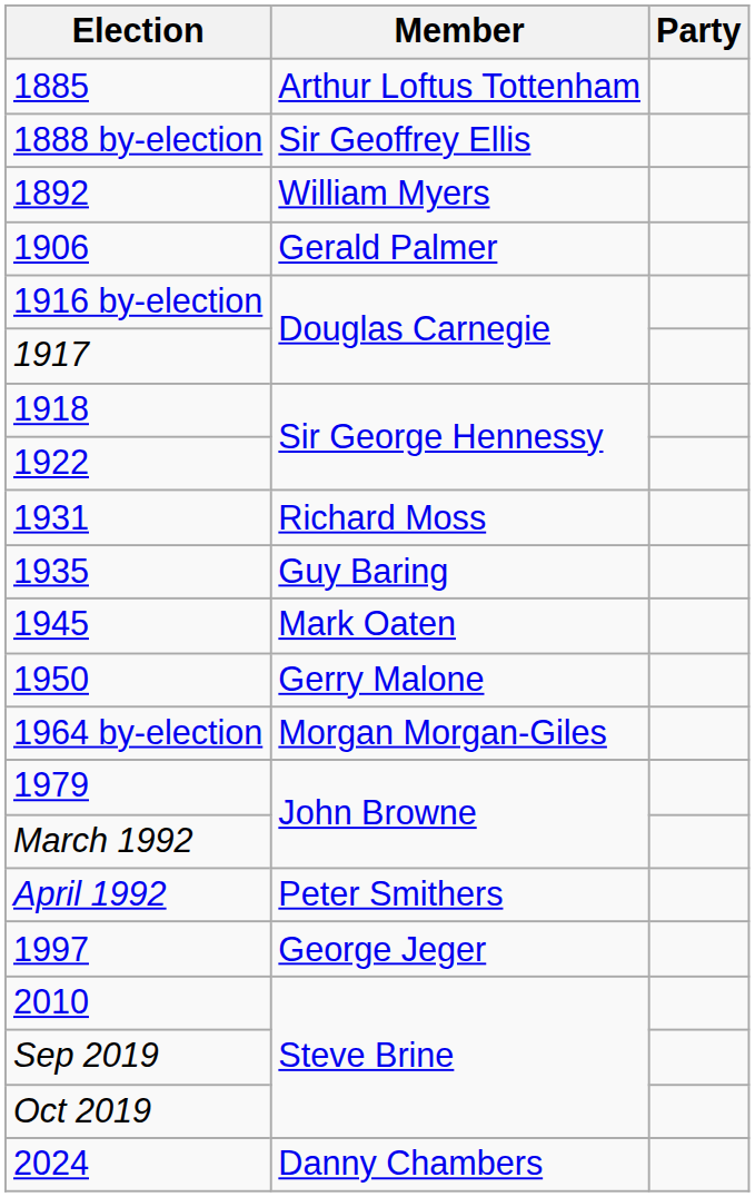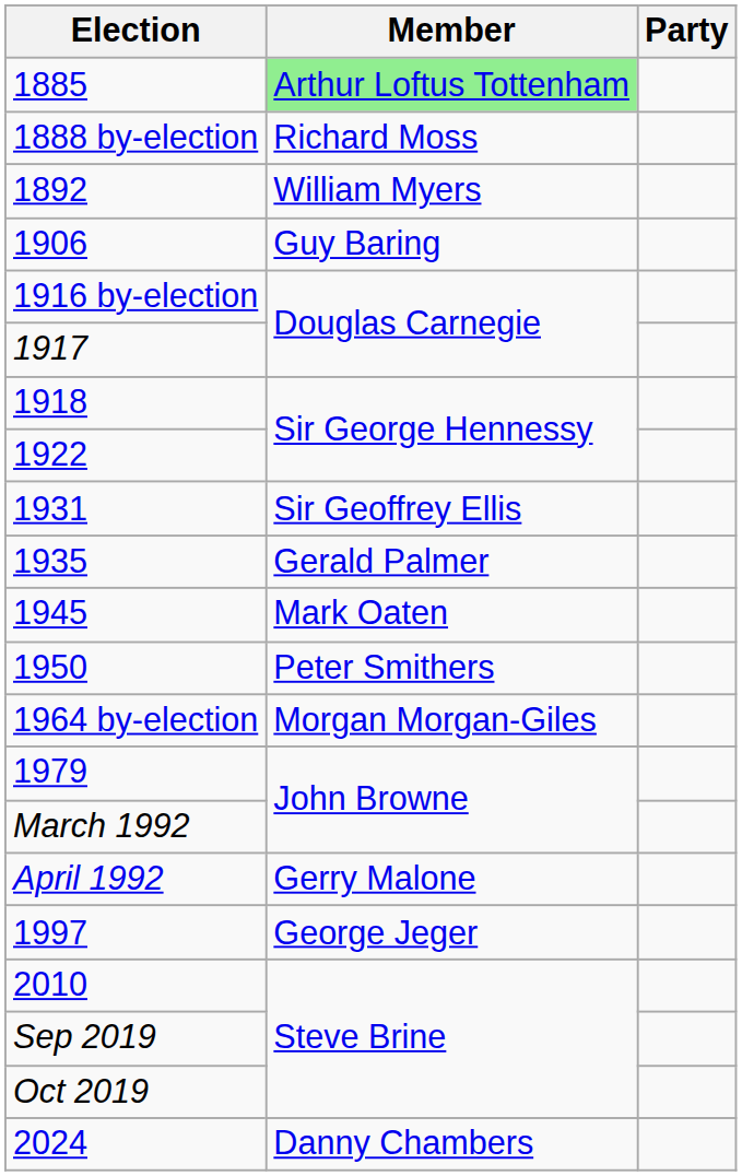1885 | Member: no background -> lightgreen background
1888 by-election | Member: Sir Geoffrey Ellis -> Richard Moss
1906 | Member: Gerald Palmer -> Guy Baring
1931 | Member: Richard Moss -> Sir Geoffrey Ellis
1935 | Member: Guy Baring -> Gerald Palmer
1950 | Member: Gerry Malone -> Peter Smithers
April 1992 | Member: Peter Smithers -> Gerry Malone
